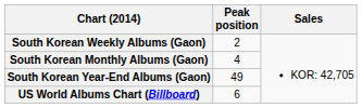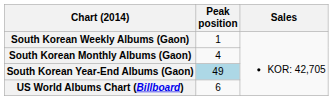South Korean Weekly Albums (Gaon) | Peak position: 2 -> 1
South Korean Year-End Albums (Gaon) | Peak position: no background -> lightblue background
